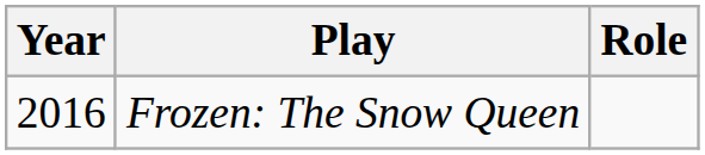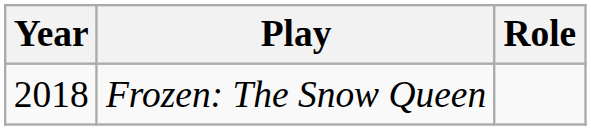Frozen: The Snow Queen | Year: 2016 -> 2018
